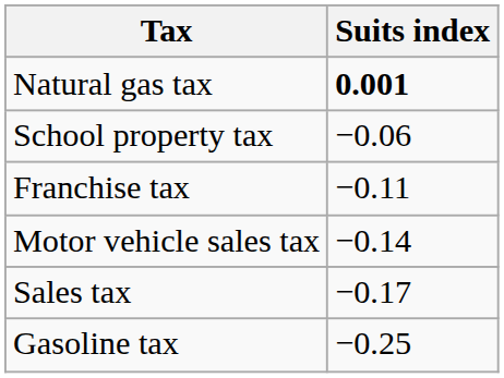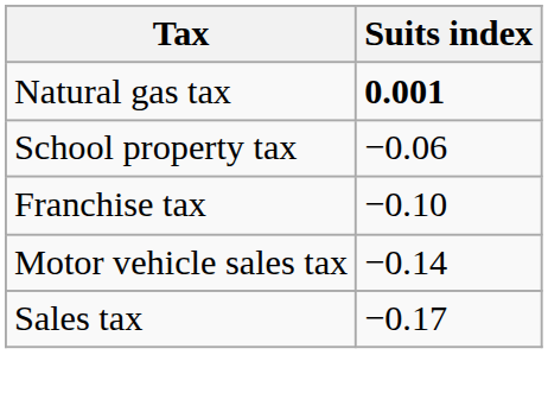Franchise tax | Suits index: −0.11 -> −0.10
- row: Gasoline tax | −0.25
